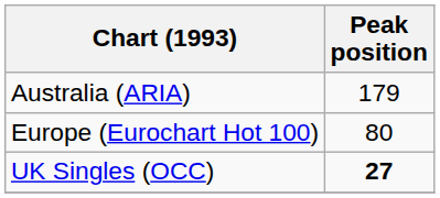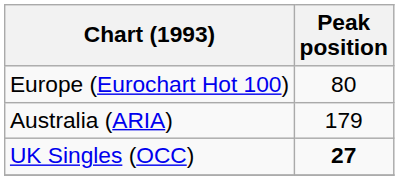rows swapped: Australia (ARIA) <-> Europe (Eurochart Hot 100)
